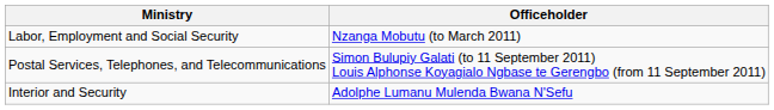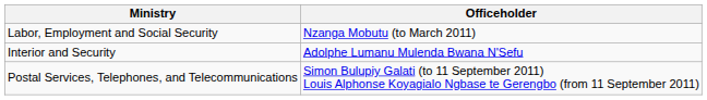rows swapped: Interior and Security <-> Postal Services, Telephones, and Telecommunications
